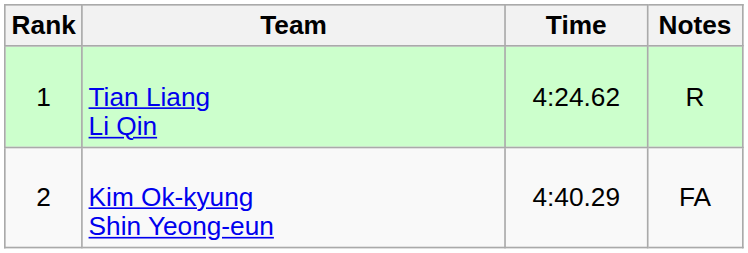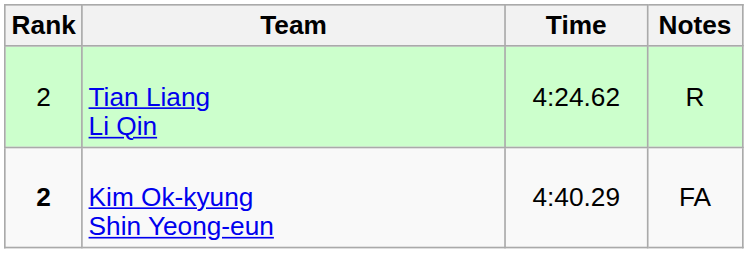Tian Liang Li Qin | Rank: 1 -> 2
Kim Ok-kyung Shin Yeong-eun | Rank: normal -> bold
